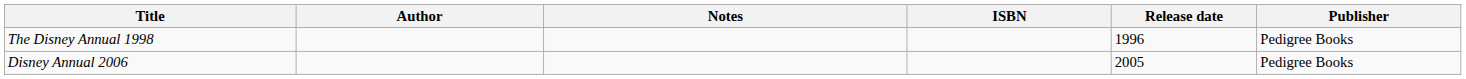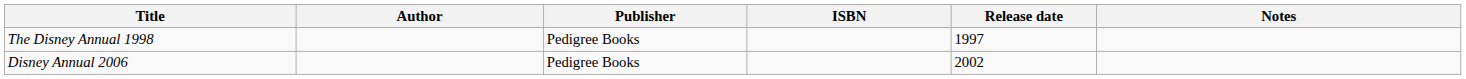columns swapped: Publisher <-> Notes
The Disney Annual 1998 | Release date: 1996 -> 1997
Disney Annual 2006 | Release date: 2005 -> 2002
